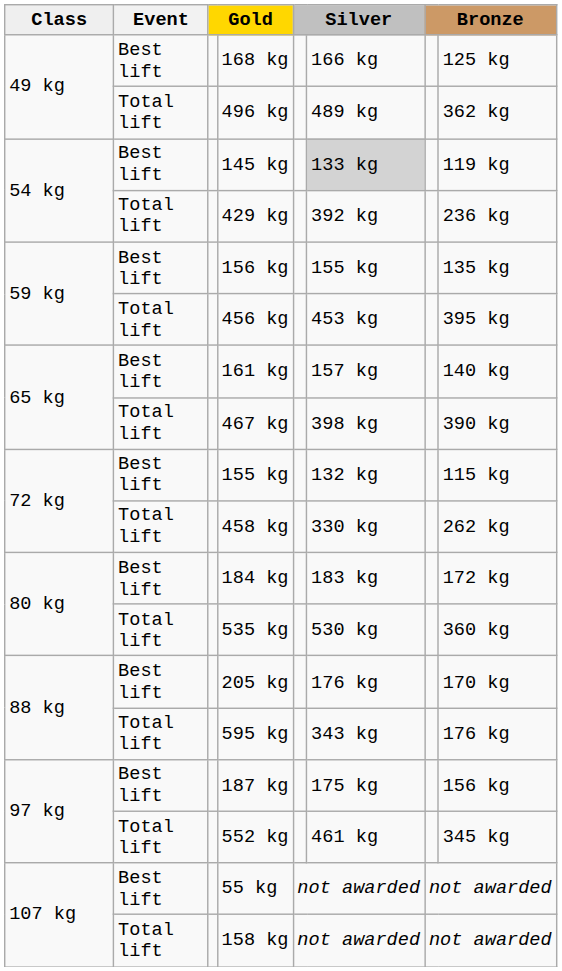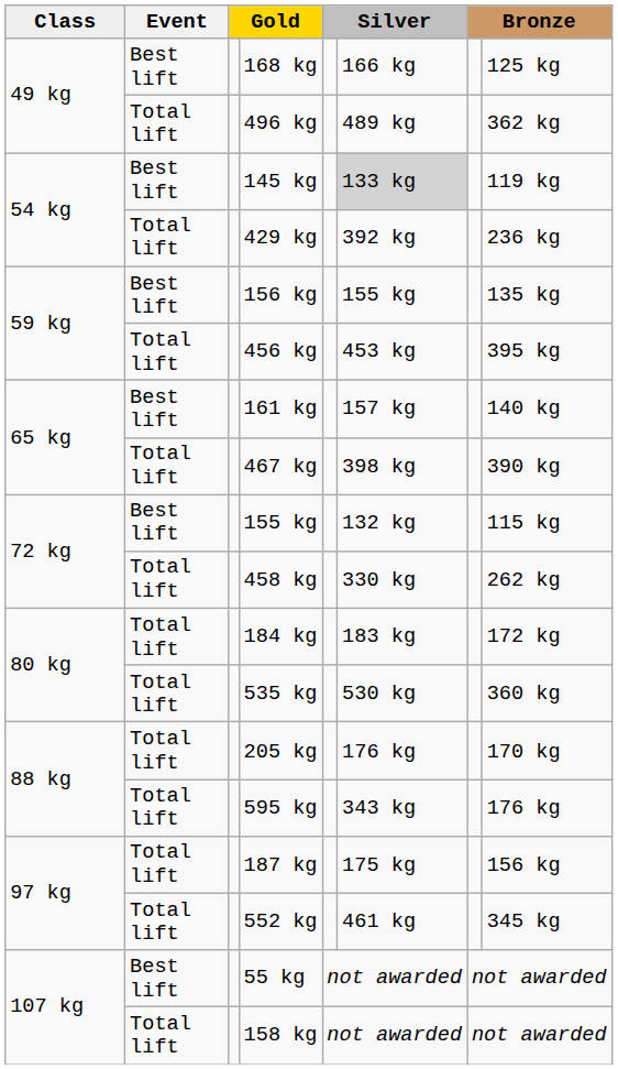184 kg | Event: Best lift -> Total lift
205 kg | Event: Best lift -> Total lift
187 kg | Event: Best lift -> Total lift
